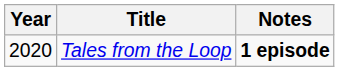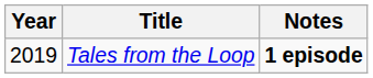Tales from the Loop | Year: 2020 -> 2019
